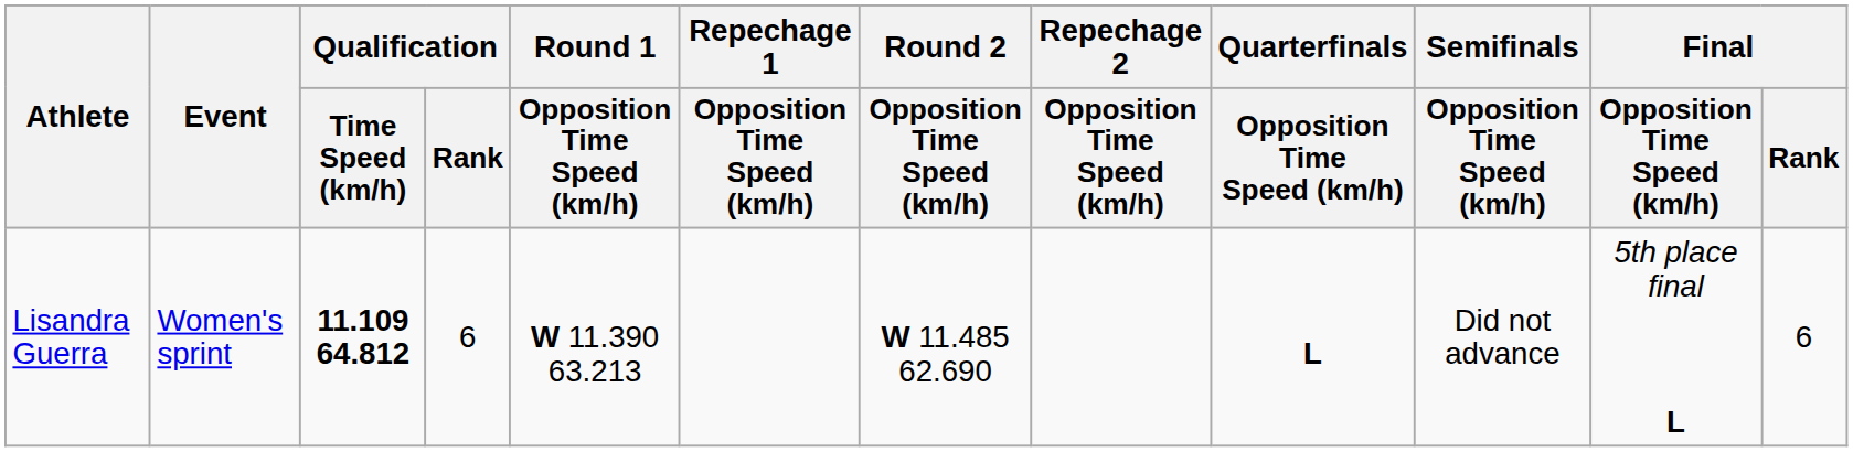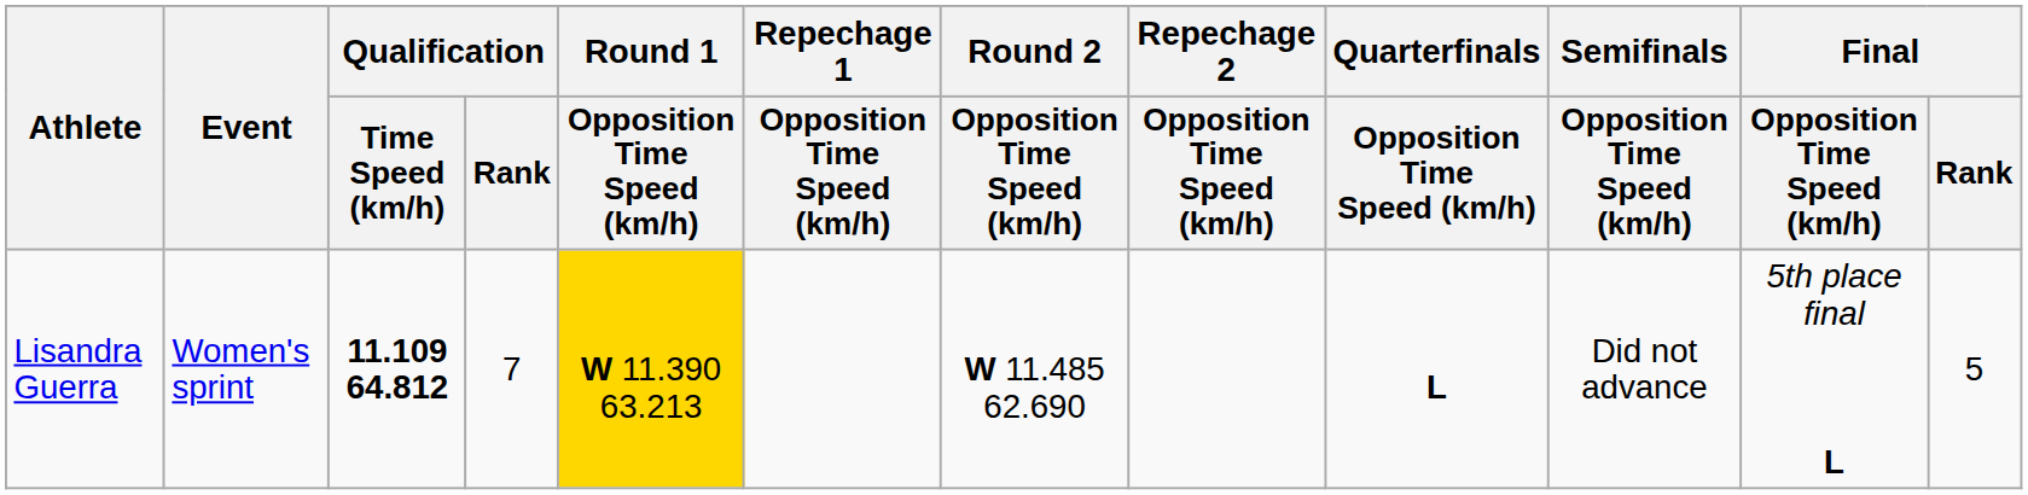Lisandra Guerra | Qualification / Rank: 6 -> 7
Lisandra Guerra | Round 1 / Opposition Time Speed (km/h): no background -> gold background
Lisandra Guerra | Final / Rank: 6 -> 5
